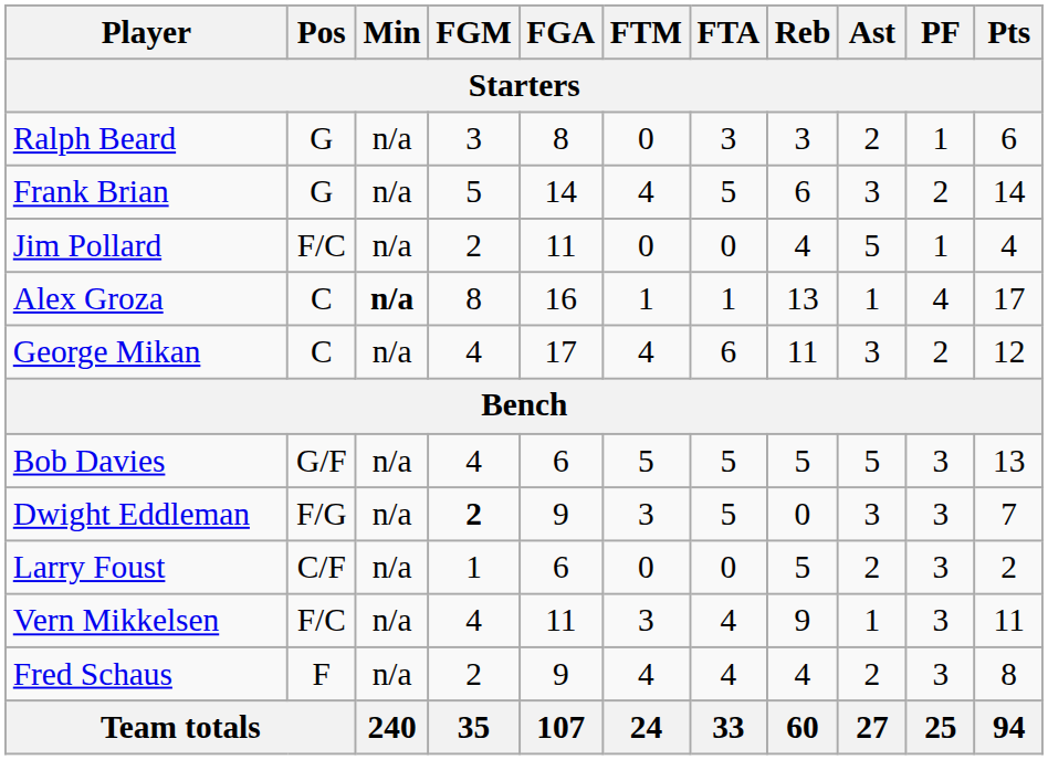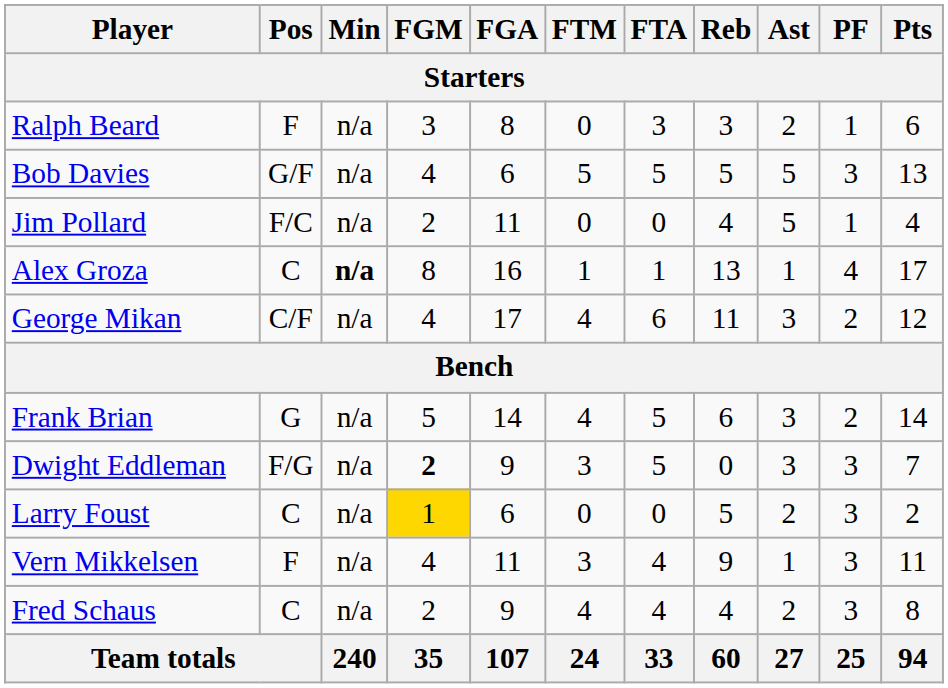Ralph Beard | Pos: G -> F
rows swapped: Bob Davies <-> Frank Brian
George Mikan | Pos: C -> C/F
Larry Foust | Pos: C/F -> C
Larry Foust | FGM: no background -> gold background
Vern Mikkelsen | Pos: F/C -> F
Fred Schaus | Pos: F -> C
